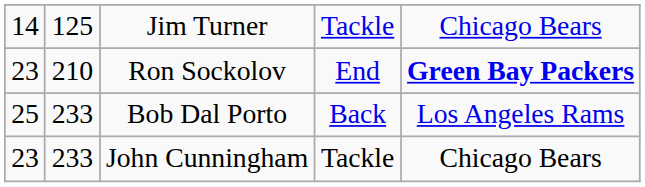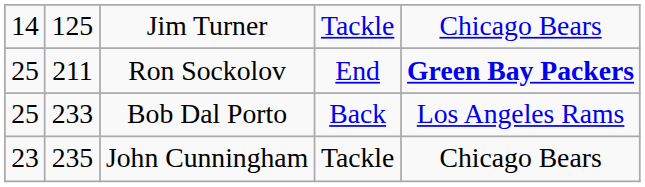Ron Sockolov | column 1: 23 -> 25
Ron Sockolov | column 2: 210 -> 211
John Cunningham | column 2: 233 -> 235
